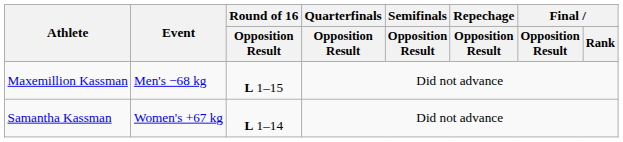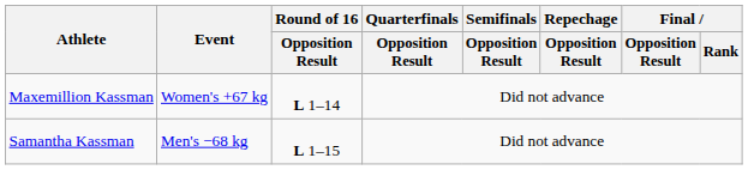Maxemillion Kassman | Event: Men's −68 kg -> Women's +67 kg
Maxemillion Kassman | Round of 16 / Opposition Result: L 1–15 -> L 1–14
Samantha Kassman | Event: Women's +67 kg -> Men's −68 kg
Samantha Kassman | Round of 16 / Opposition Result: L 1–14 -> L 1–15
